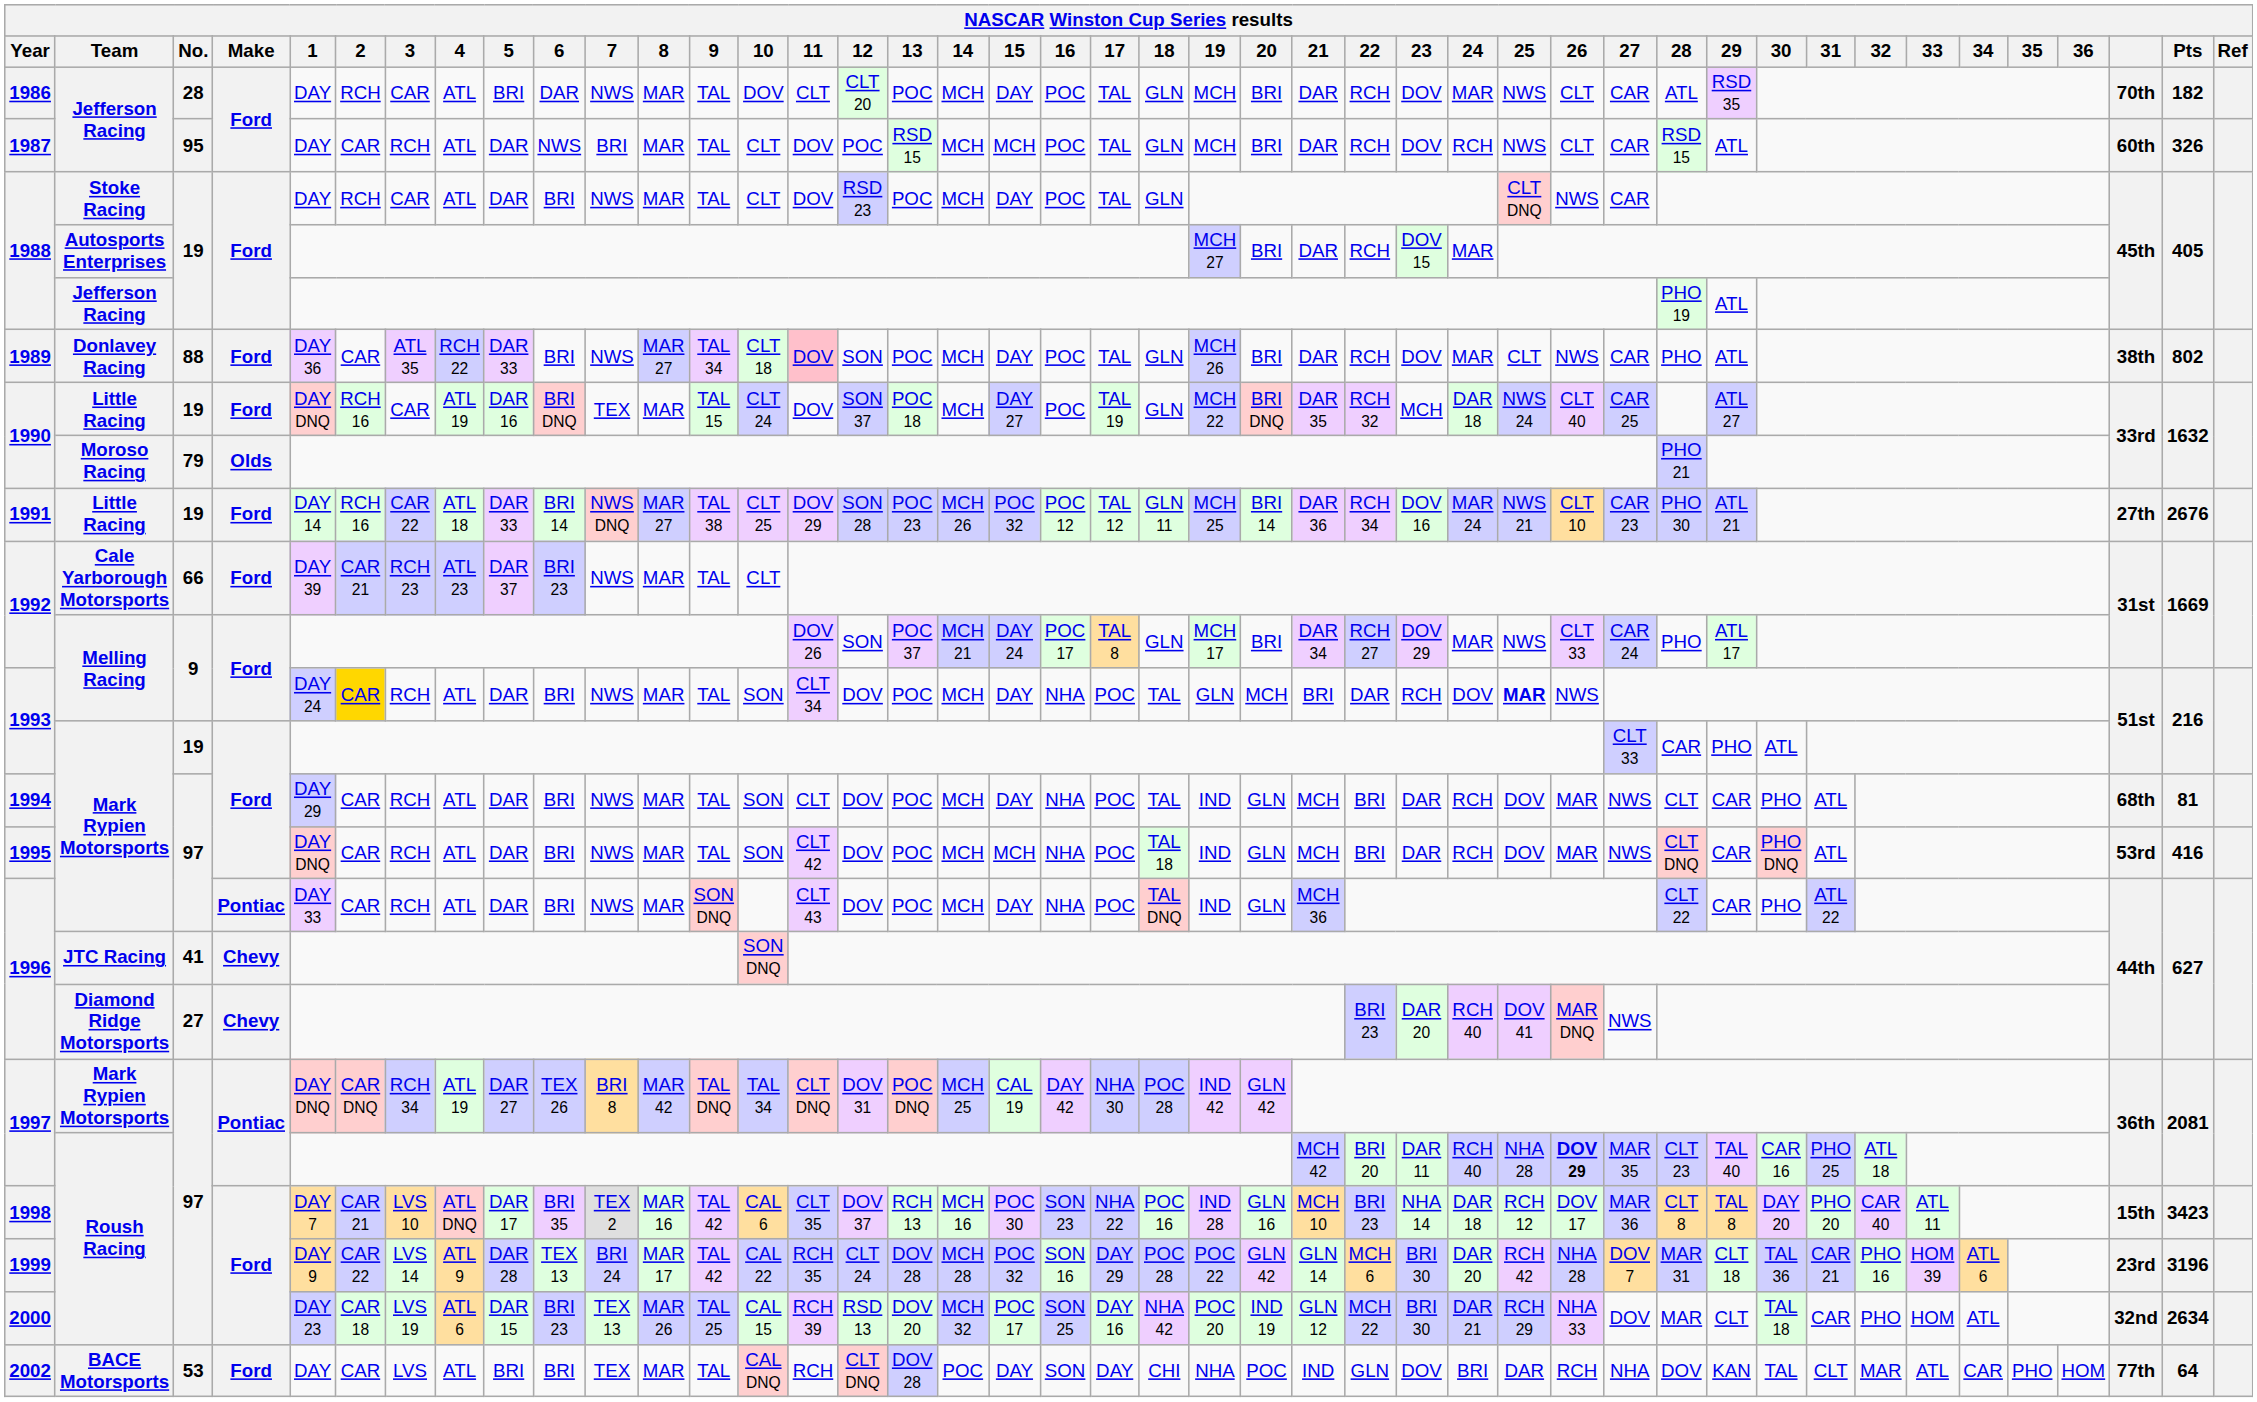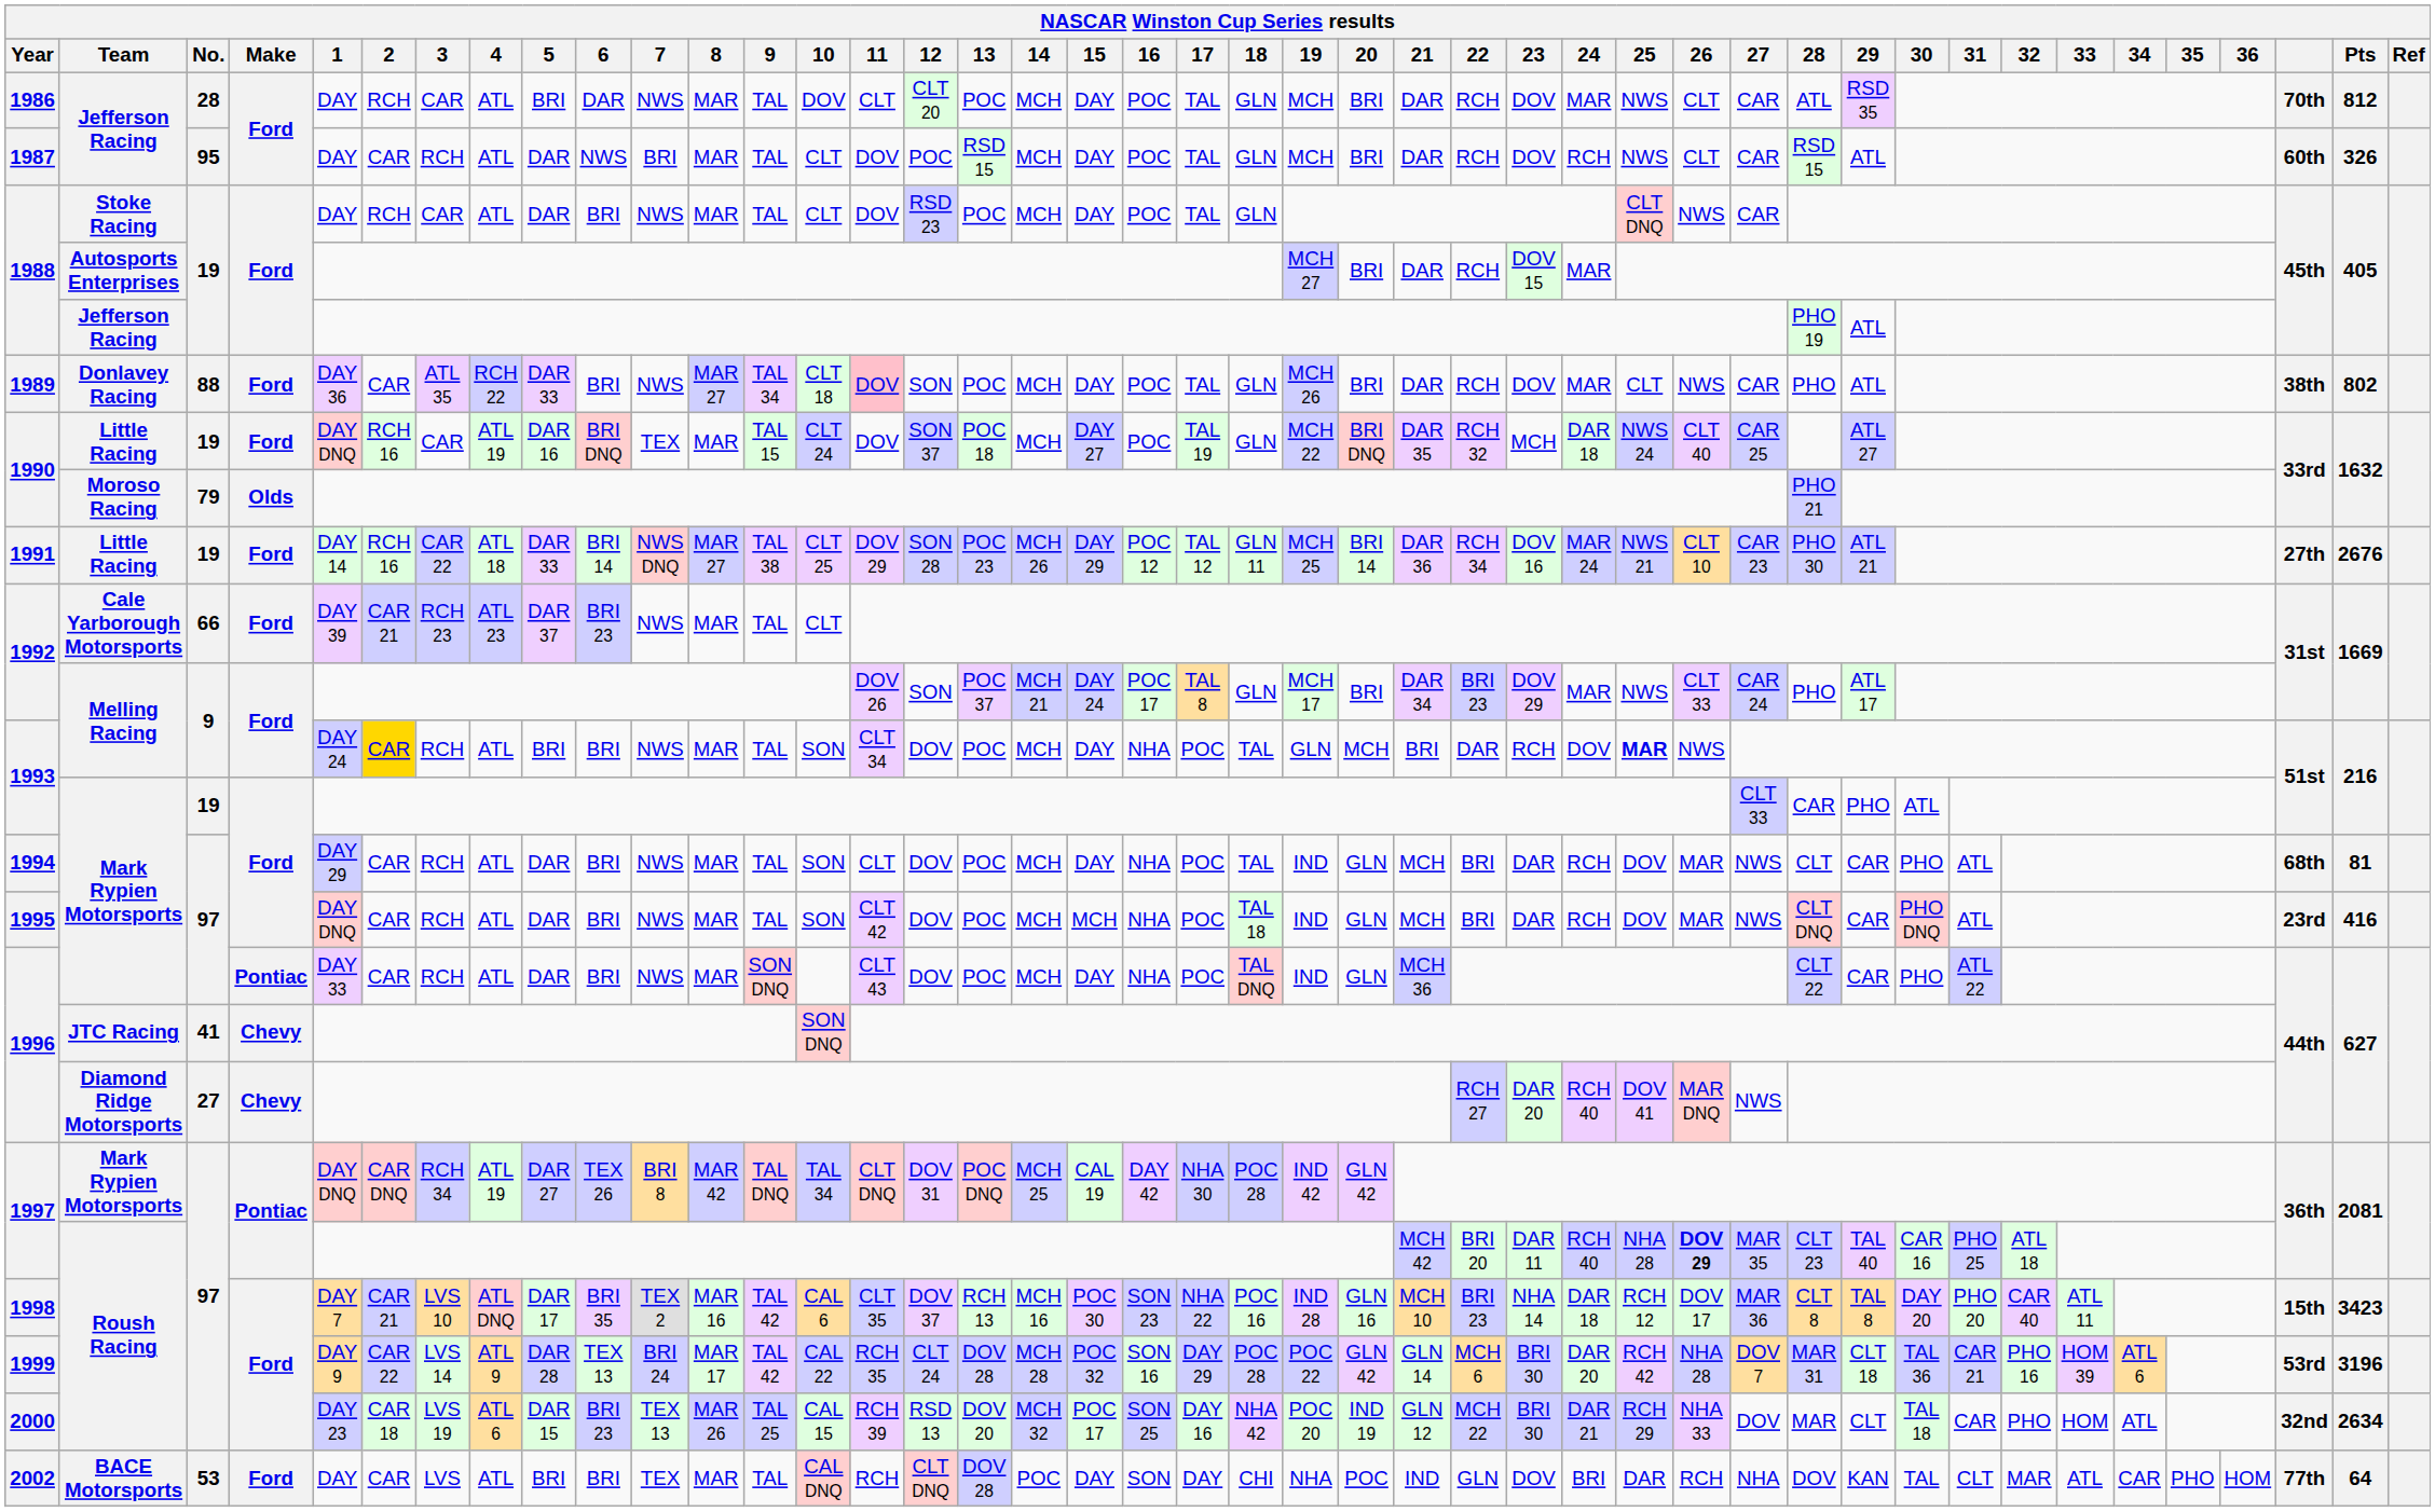1986 | Pts: 182 -> 812
1987 | 15: MCH -> DAY
1991 | 15: POC 32 -> DAY 29
1992 / Melling Racing | 22: RCH 27 -> BRI 23
1993 / Melling Racing | 5: DAR -> BRI
1995 | column 41: 53rd -> 23rd
1996 / Diamond Ridge Motorsports | 22: BRI 23 -> RCH 27
1999 | column 41: 23rd -> 53rd
